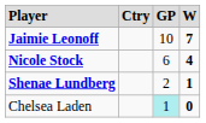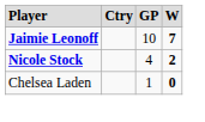Nicole Stock | column 3: 6 -> 4
Nicole Stock | column 4: 4 -> 2
- row: Shenae Lundberg | 2 | 1
Chelsea Laden | column 3: paleturquoise background -> no background
